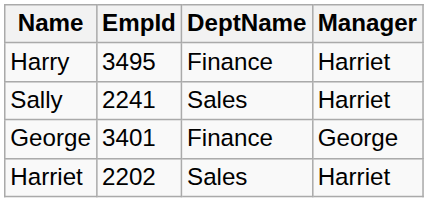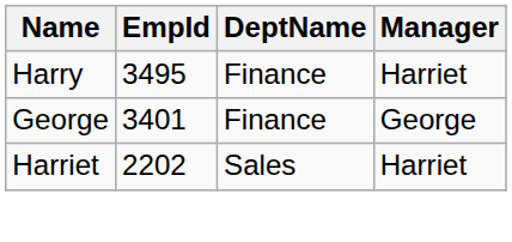- row: Sally | 2241 | Sales | Harriet
